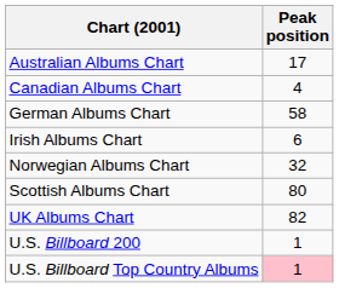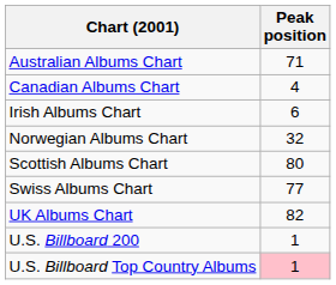Australian Albums Chart | Peak position: 17 -> 71
- row: German Albums Chart | 58
+ row: Swiss Albums Chart | 77
